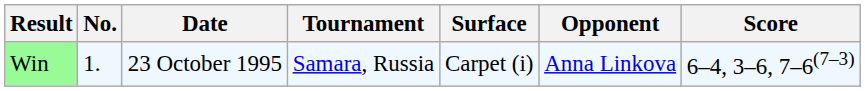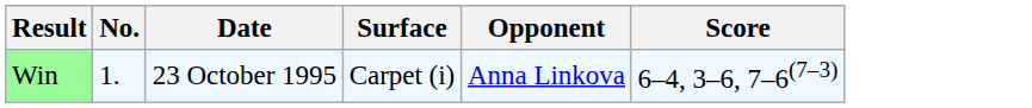- column: Tournament | Samara, Russia
